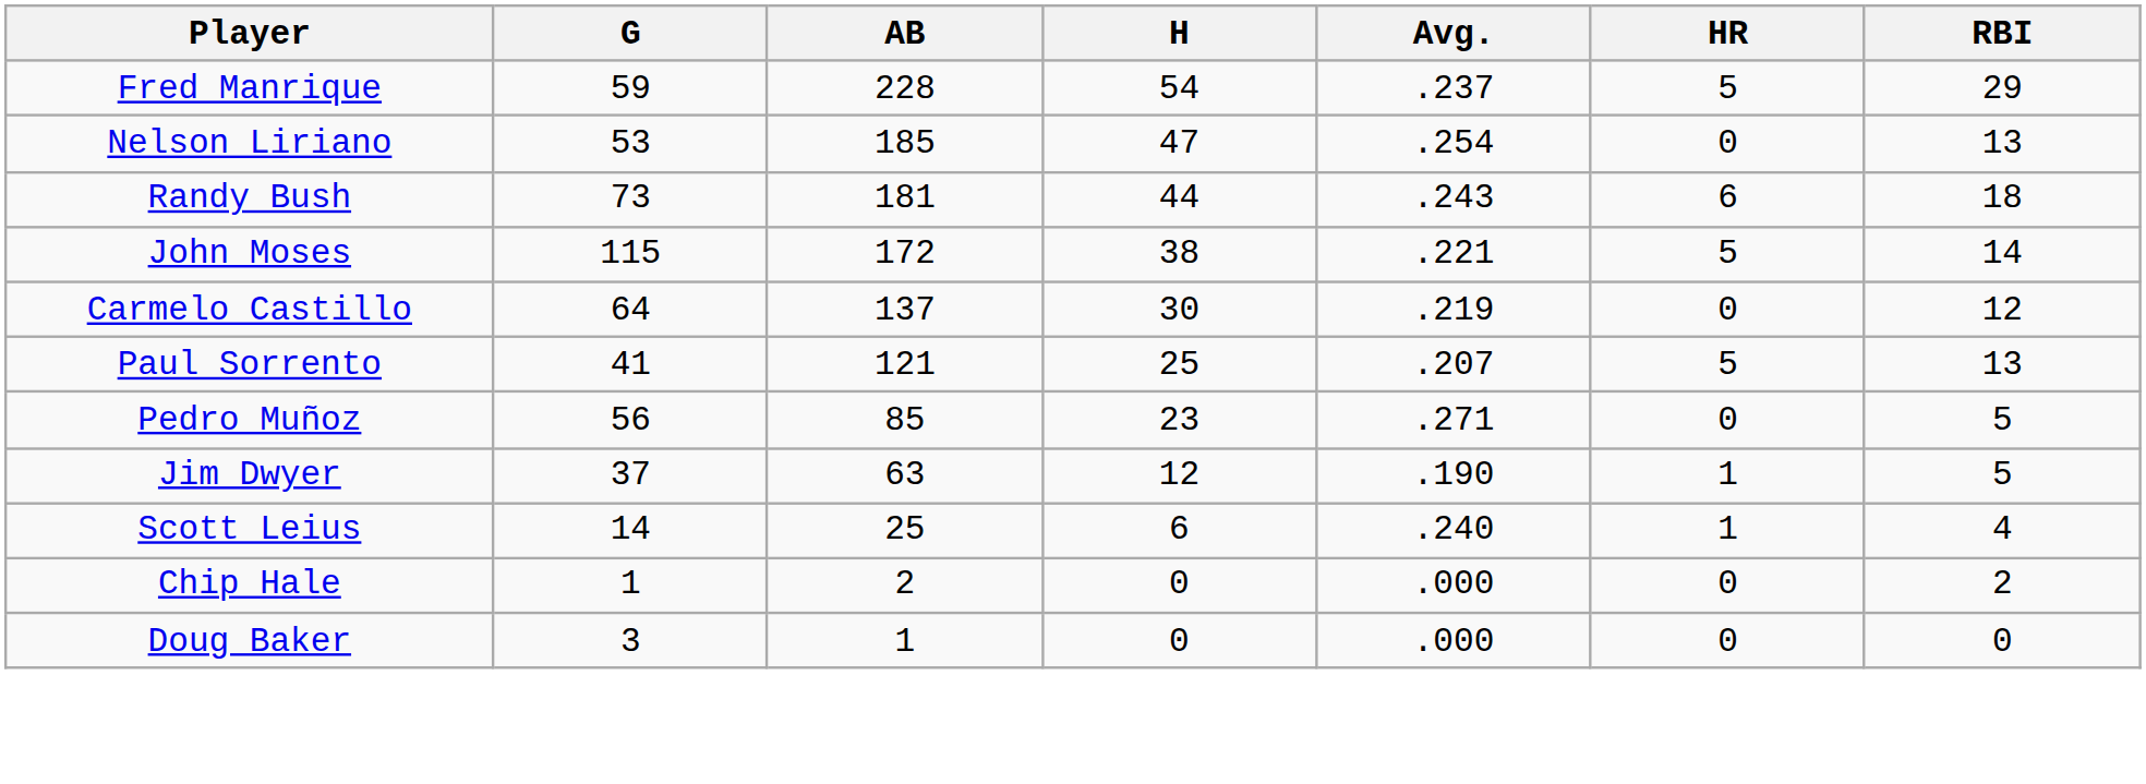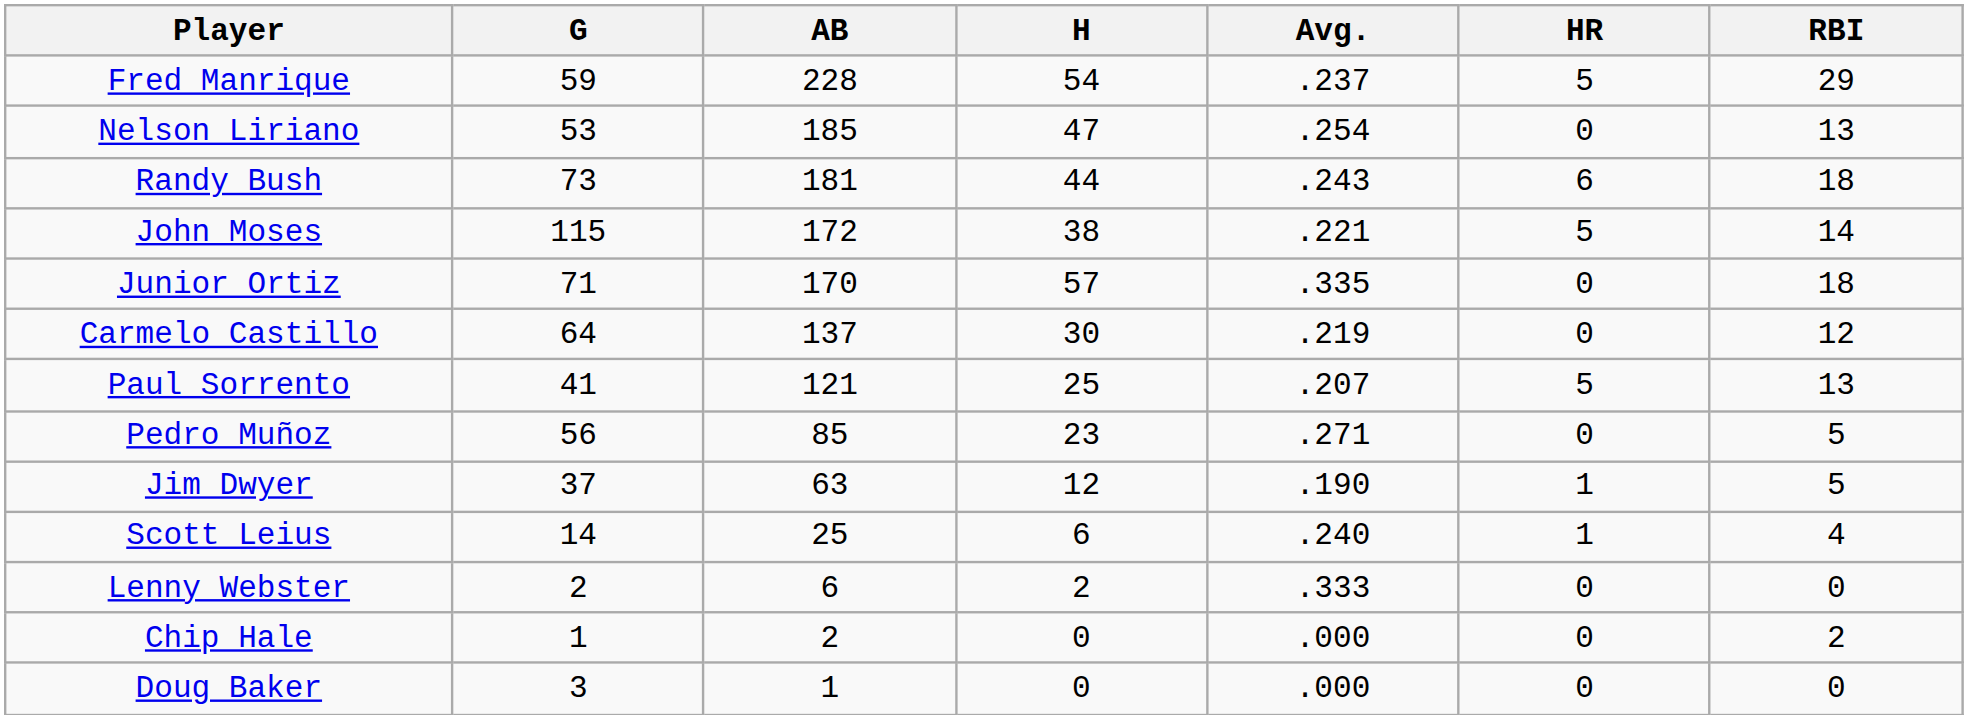+ row: Junior Ortiz | 71 | 170 | 57 | .335 | 0 | 18
+ row: Lenny Webster | 2 | 6 | 2 | .333 | 0 | 0
